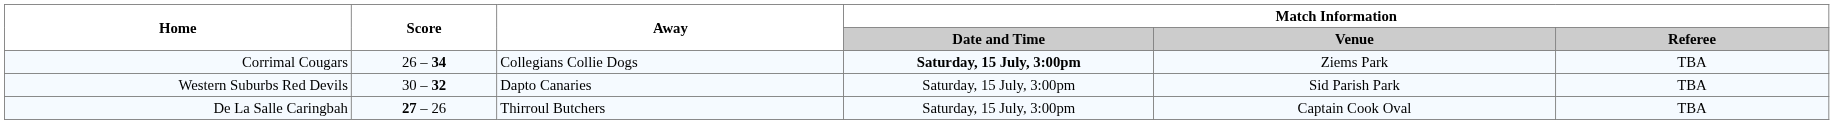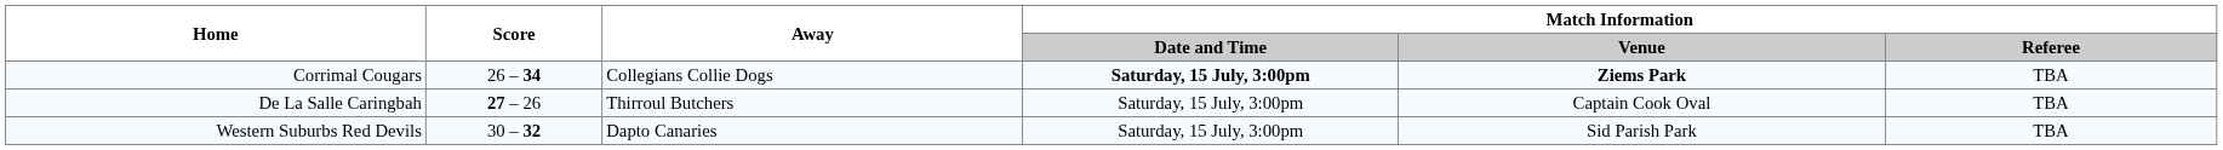Corrimal Cougars | Match Information / Venue: normal -> bold
rows swapped: Western Suburbs Red Devils <-> De La Salle Caringbah
